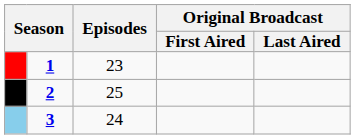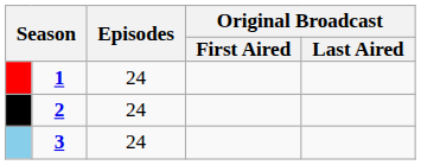1 | Episodes: 23 -> 24
2 | Episodes: 25 -> 24
